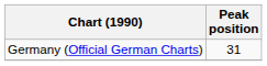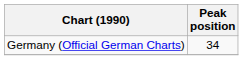Germany (Official German Charts) | Peak position: 31 -> 34
